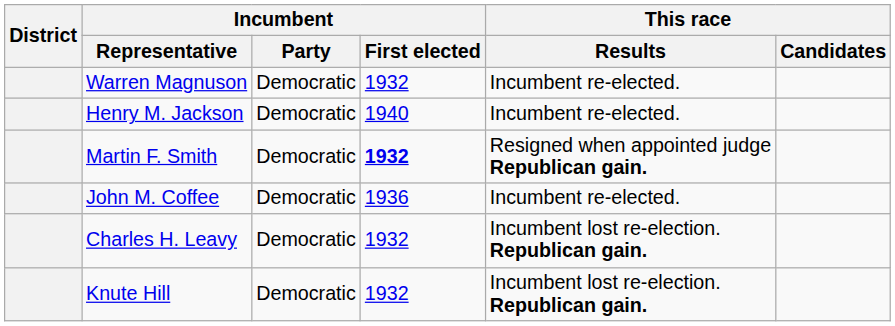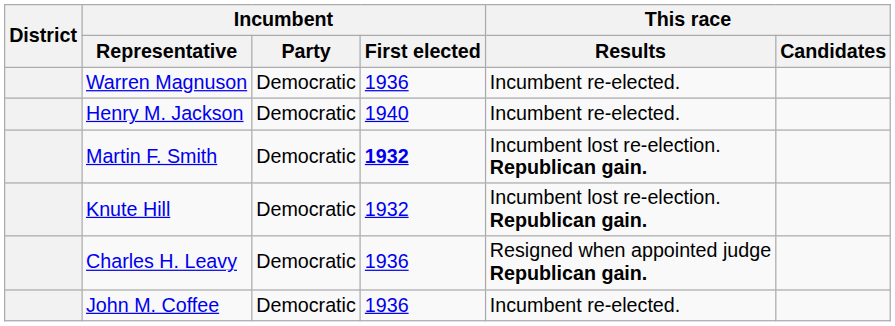Warren Magnuson | Incumbent / First elected: 1932 -> 1936
Martin F. Smith | This race / Results: Resigned when appointed judge Republican gain. -> Incumbent lost re-election. Republican gain.
rows swapped: Knute Hill <-> John M. Coffee
Charles H. Leavy | Incumbent / First elected: 1932 -> 1936
Charles H. Leavy | This race / Results: Incumbent lost re-election. Republican gain. -> Resigned when appointed judge Republican gain.
